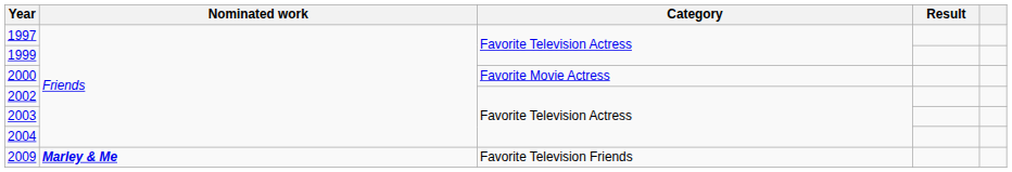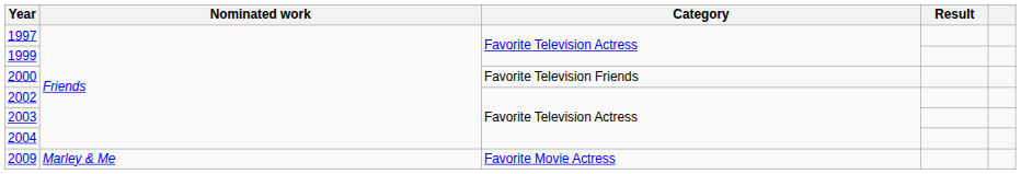2000 | Category: Favorite Movie Actress -> Favorite Television Friends
2009 | Nominated work: bold -> normal
2009 | Category: Favorite Television Friends -> Favorite Movie Actress
